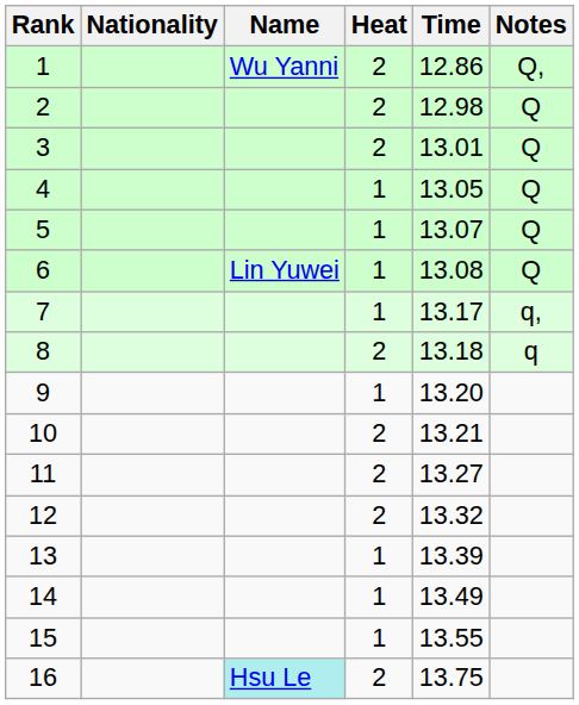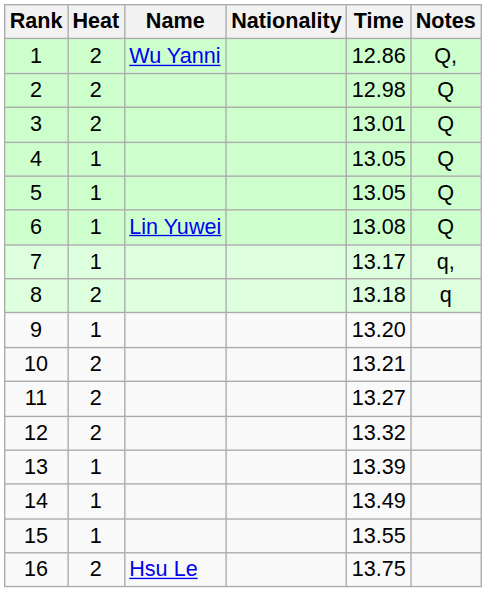columns swapped: Heat <-> Nationality
5 | Time: 13.07 -> 13.05
16 | Name: paleturquoise background -> no background
